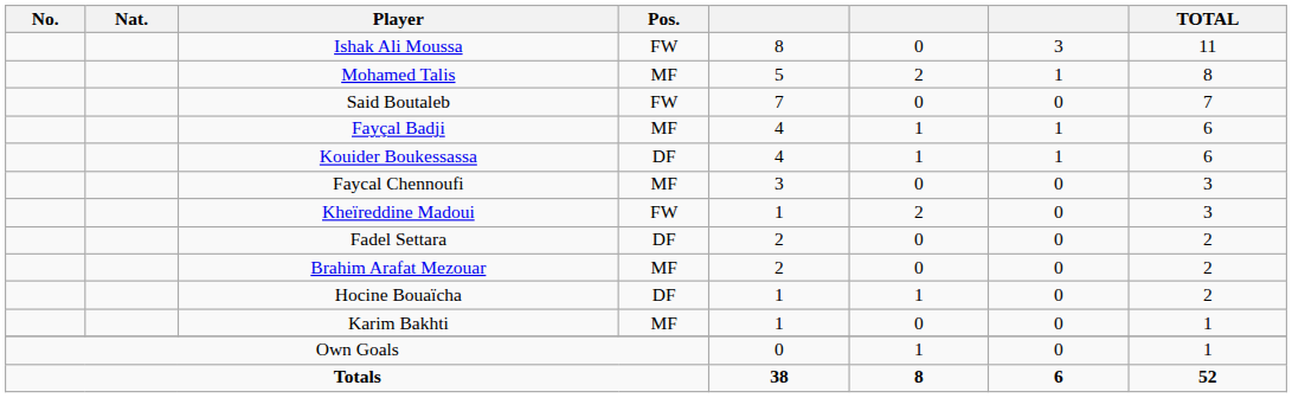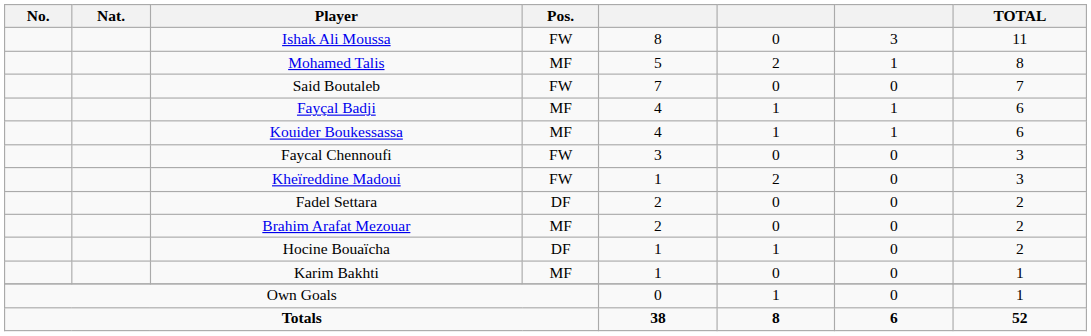Kouider Boukessassa | Pos.: DF -> MF
Faycal Chennoufi | Pos.: MF -> FW
